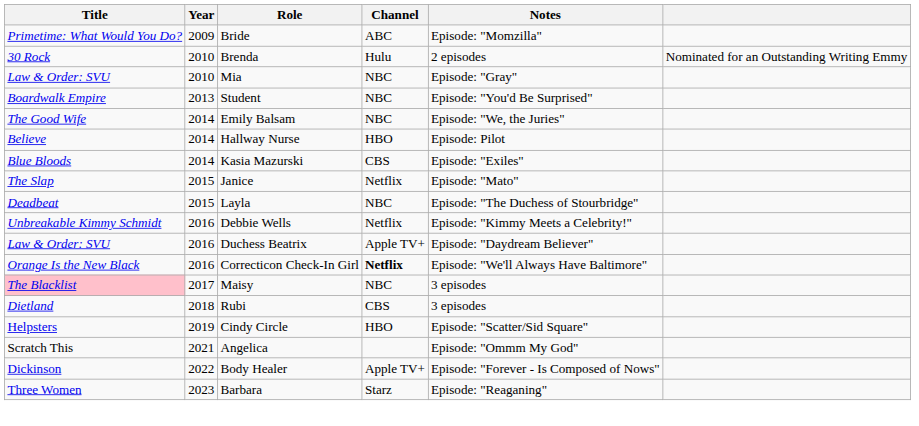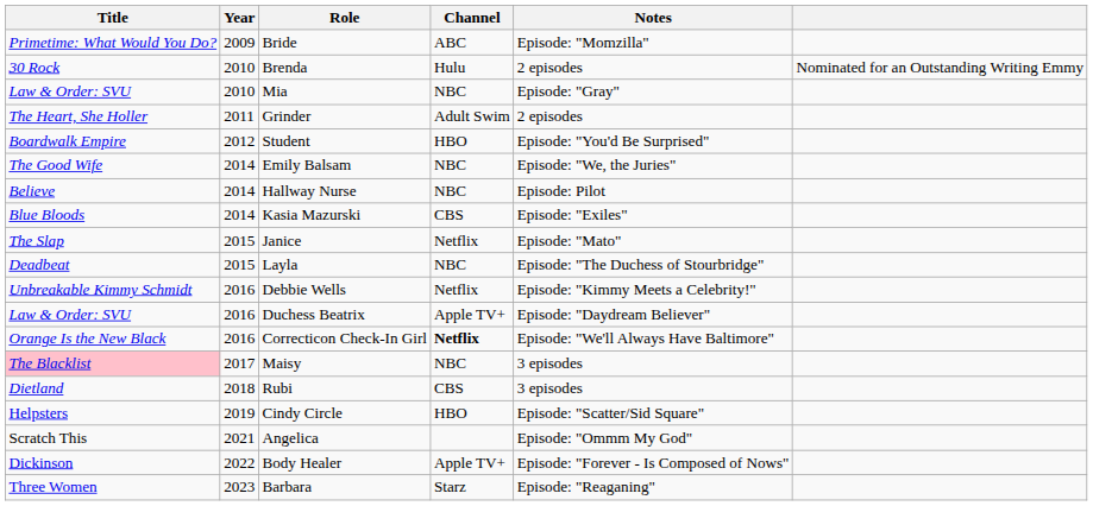+ row: The Heart, She Holler | 2011 | Grinder | Adult Swim | 2 episodes
Student | Year: 2013 -> 2012
Student | Channel: NBC -> HBO
Hallway Nurse | Channel: HBO -> NBC
